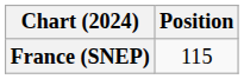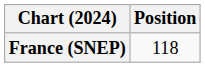France (SNEP) | Position: 115 -> 118
